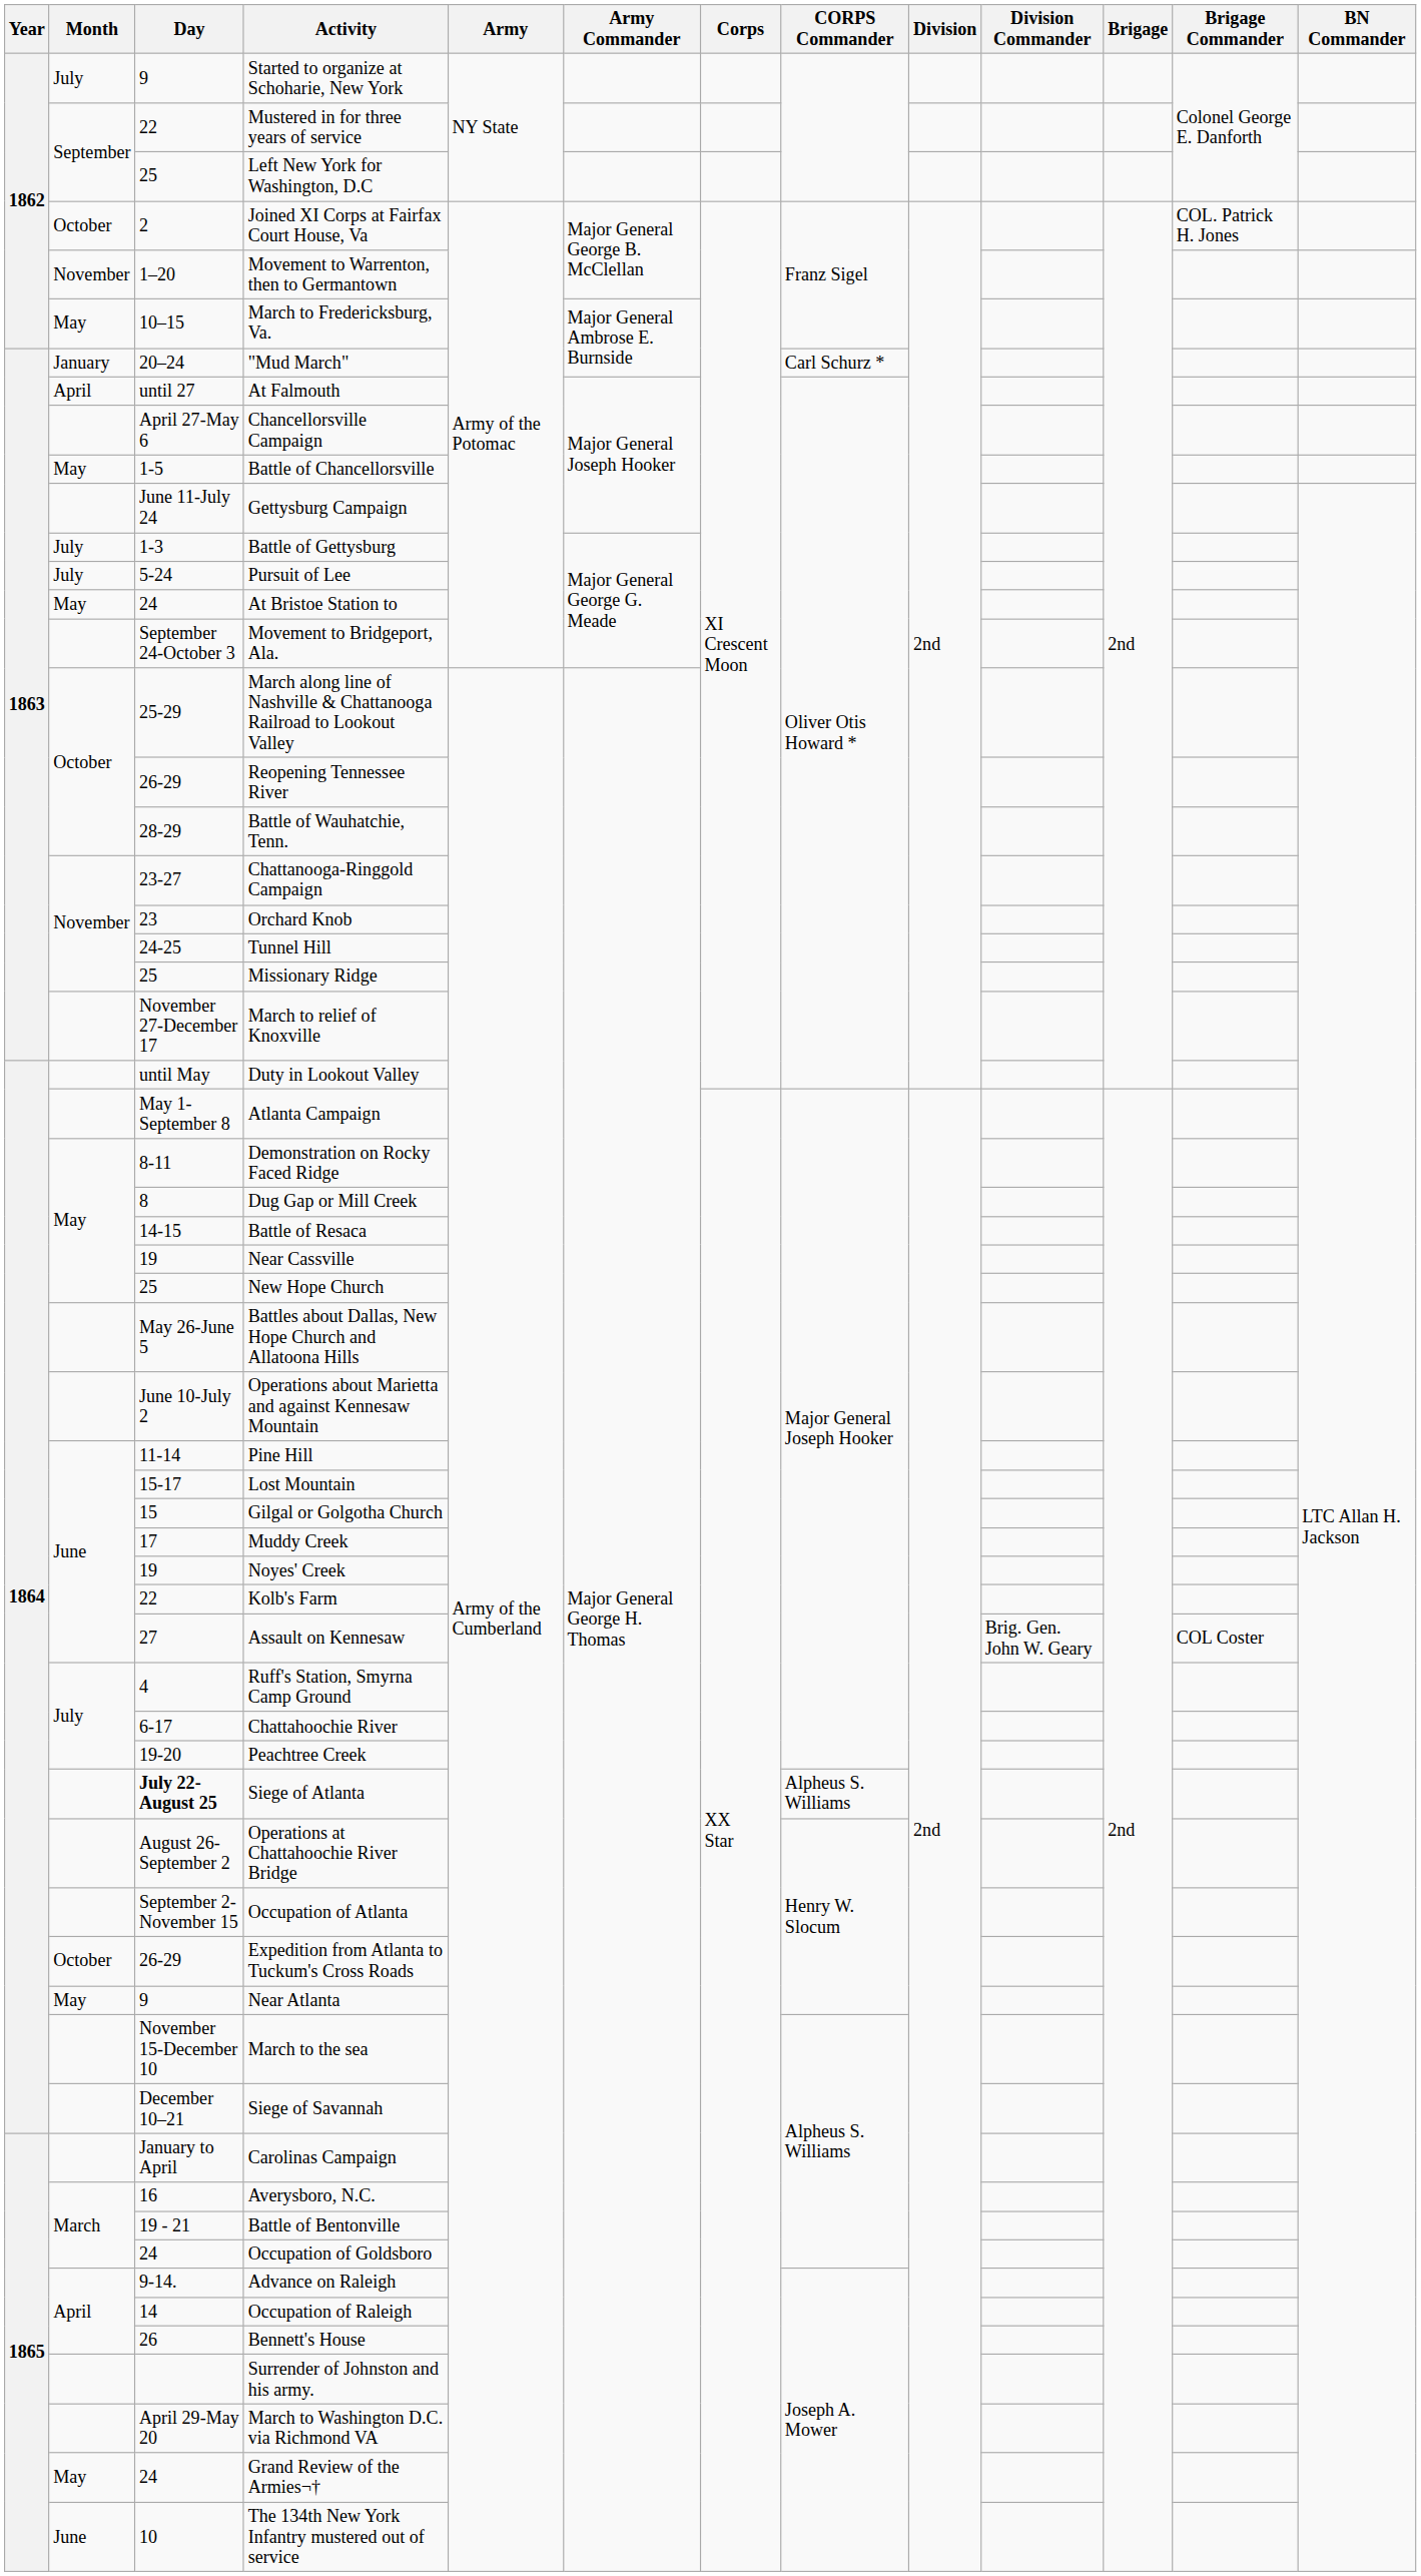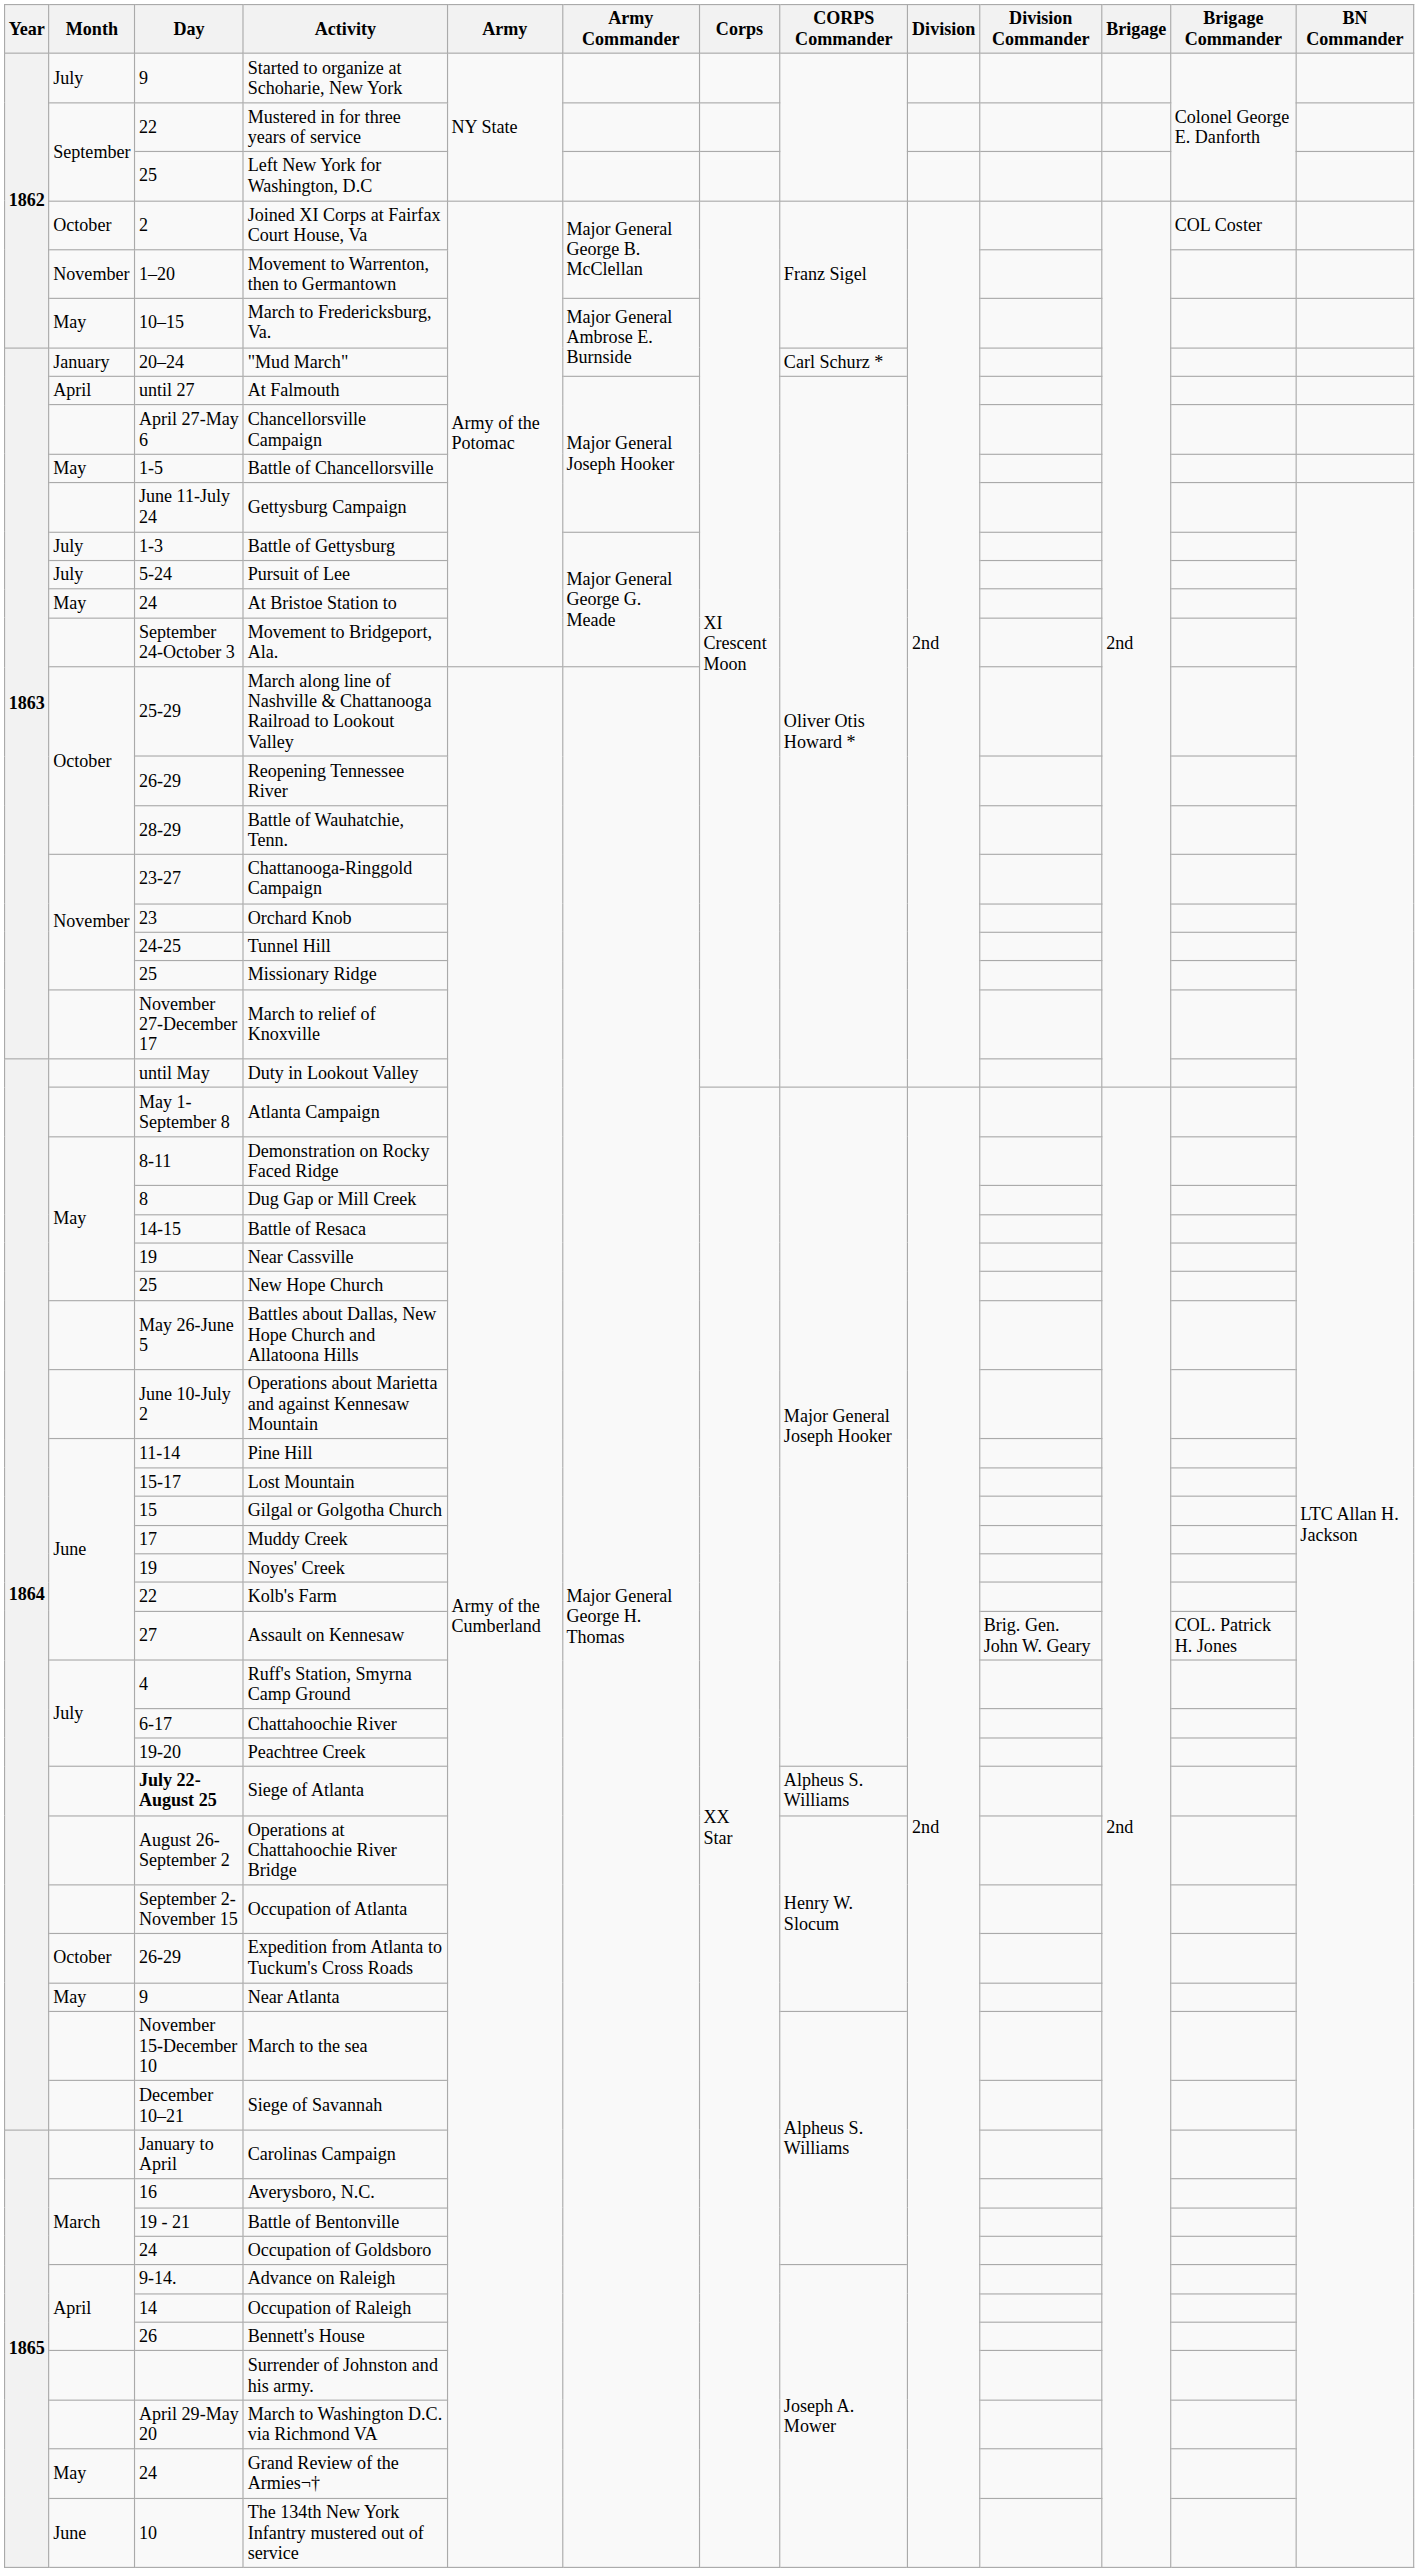Joined XI Corps at Fairfax Court House, Va | Brigage Commander: COL. Patrick H. Jones -> COL Coster
Assault on Kennesaw | Brigage Commander: COL Coster -> COL. Patrick H. Jones
